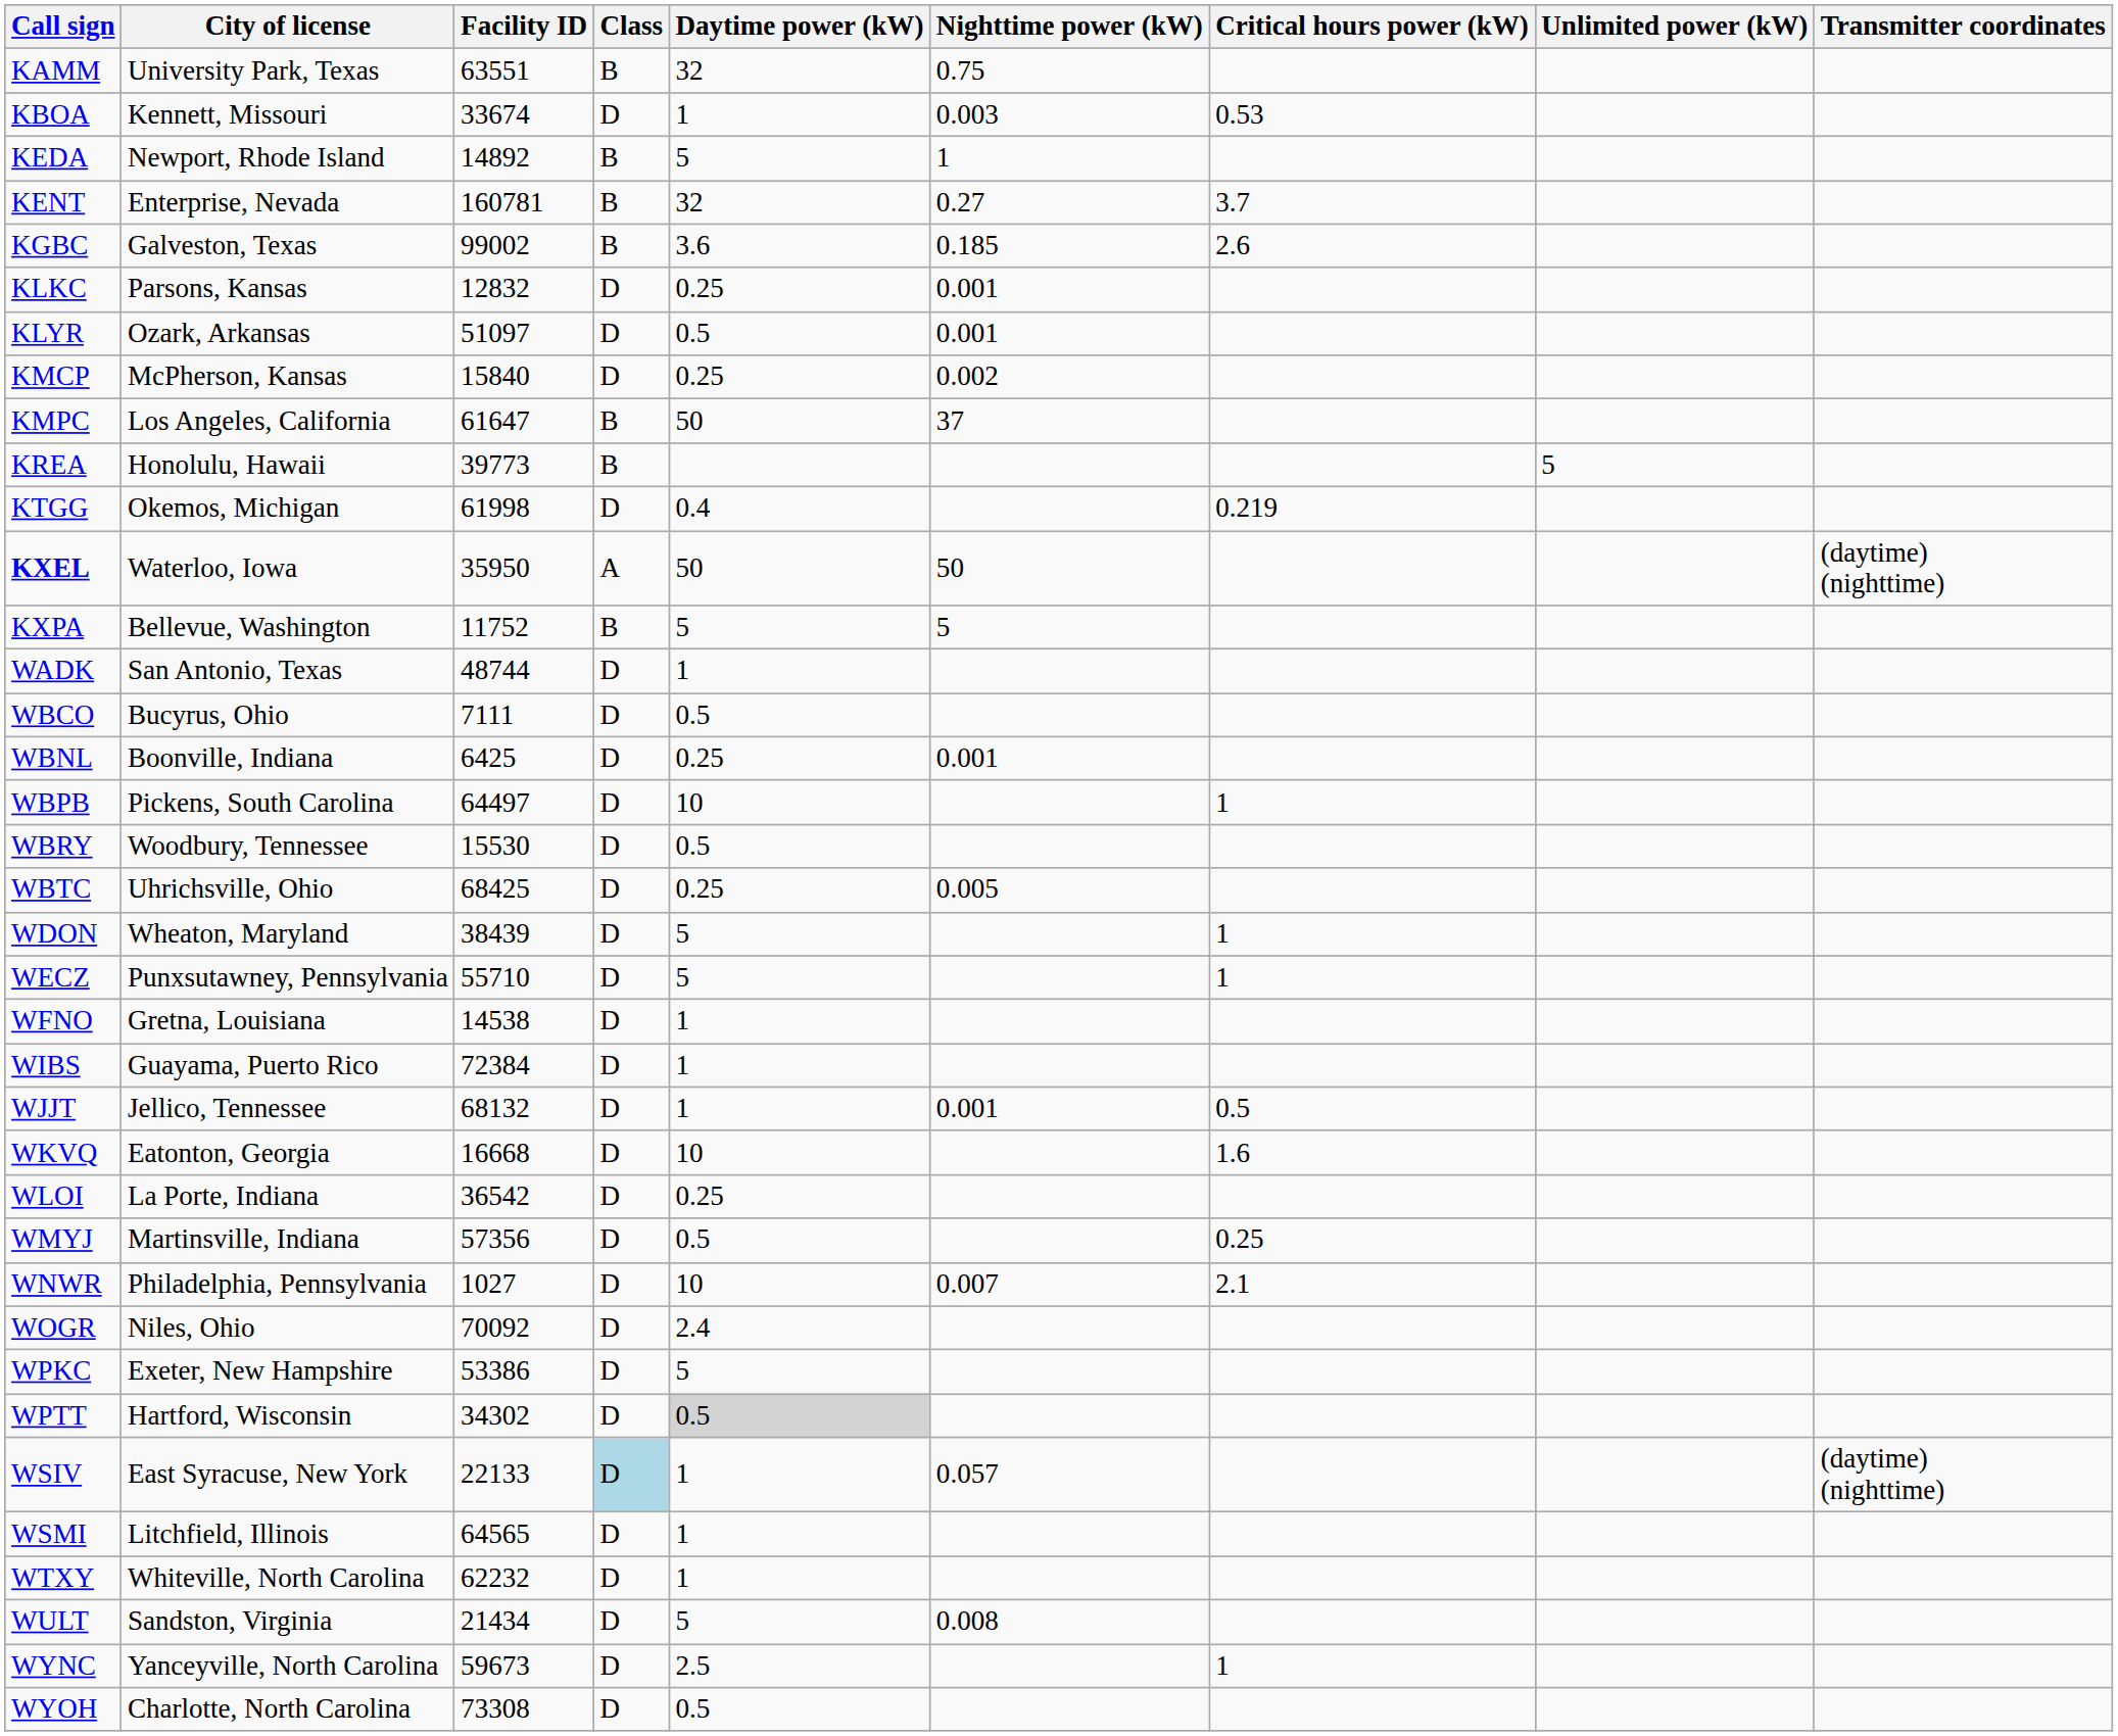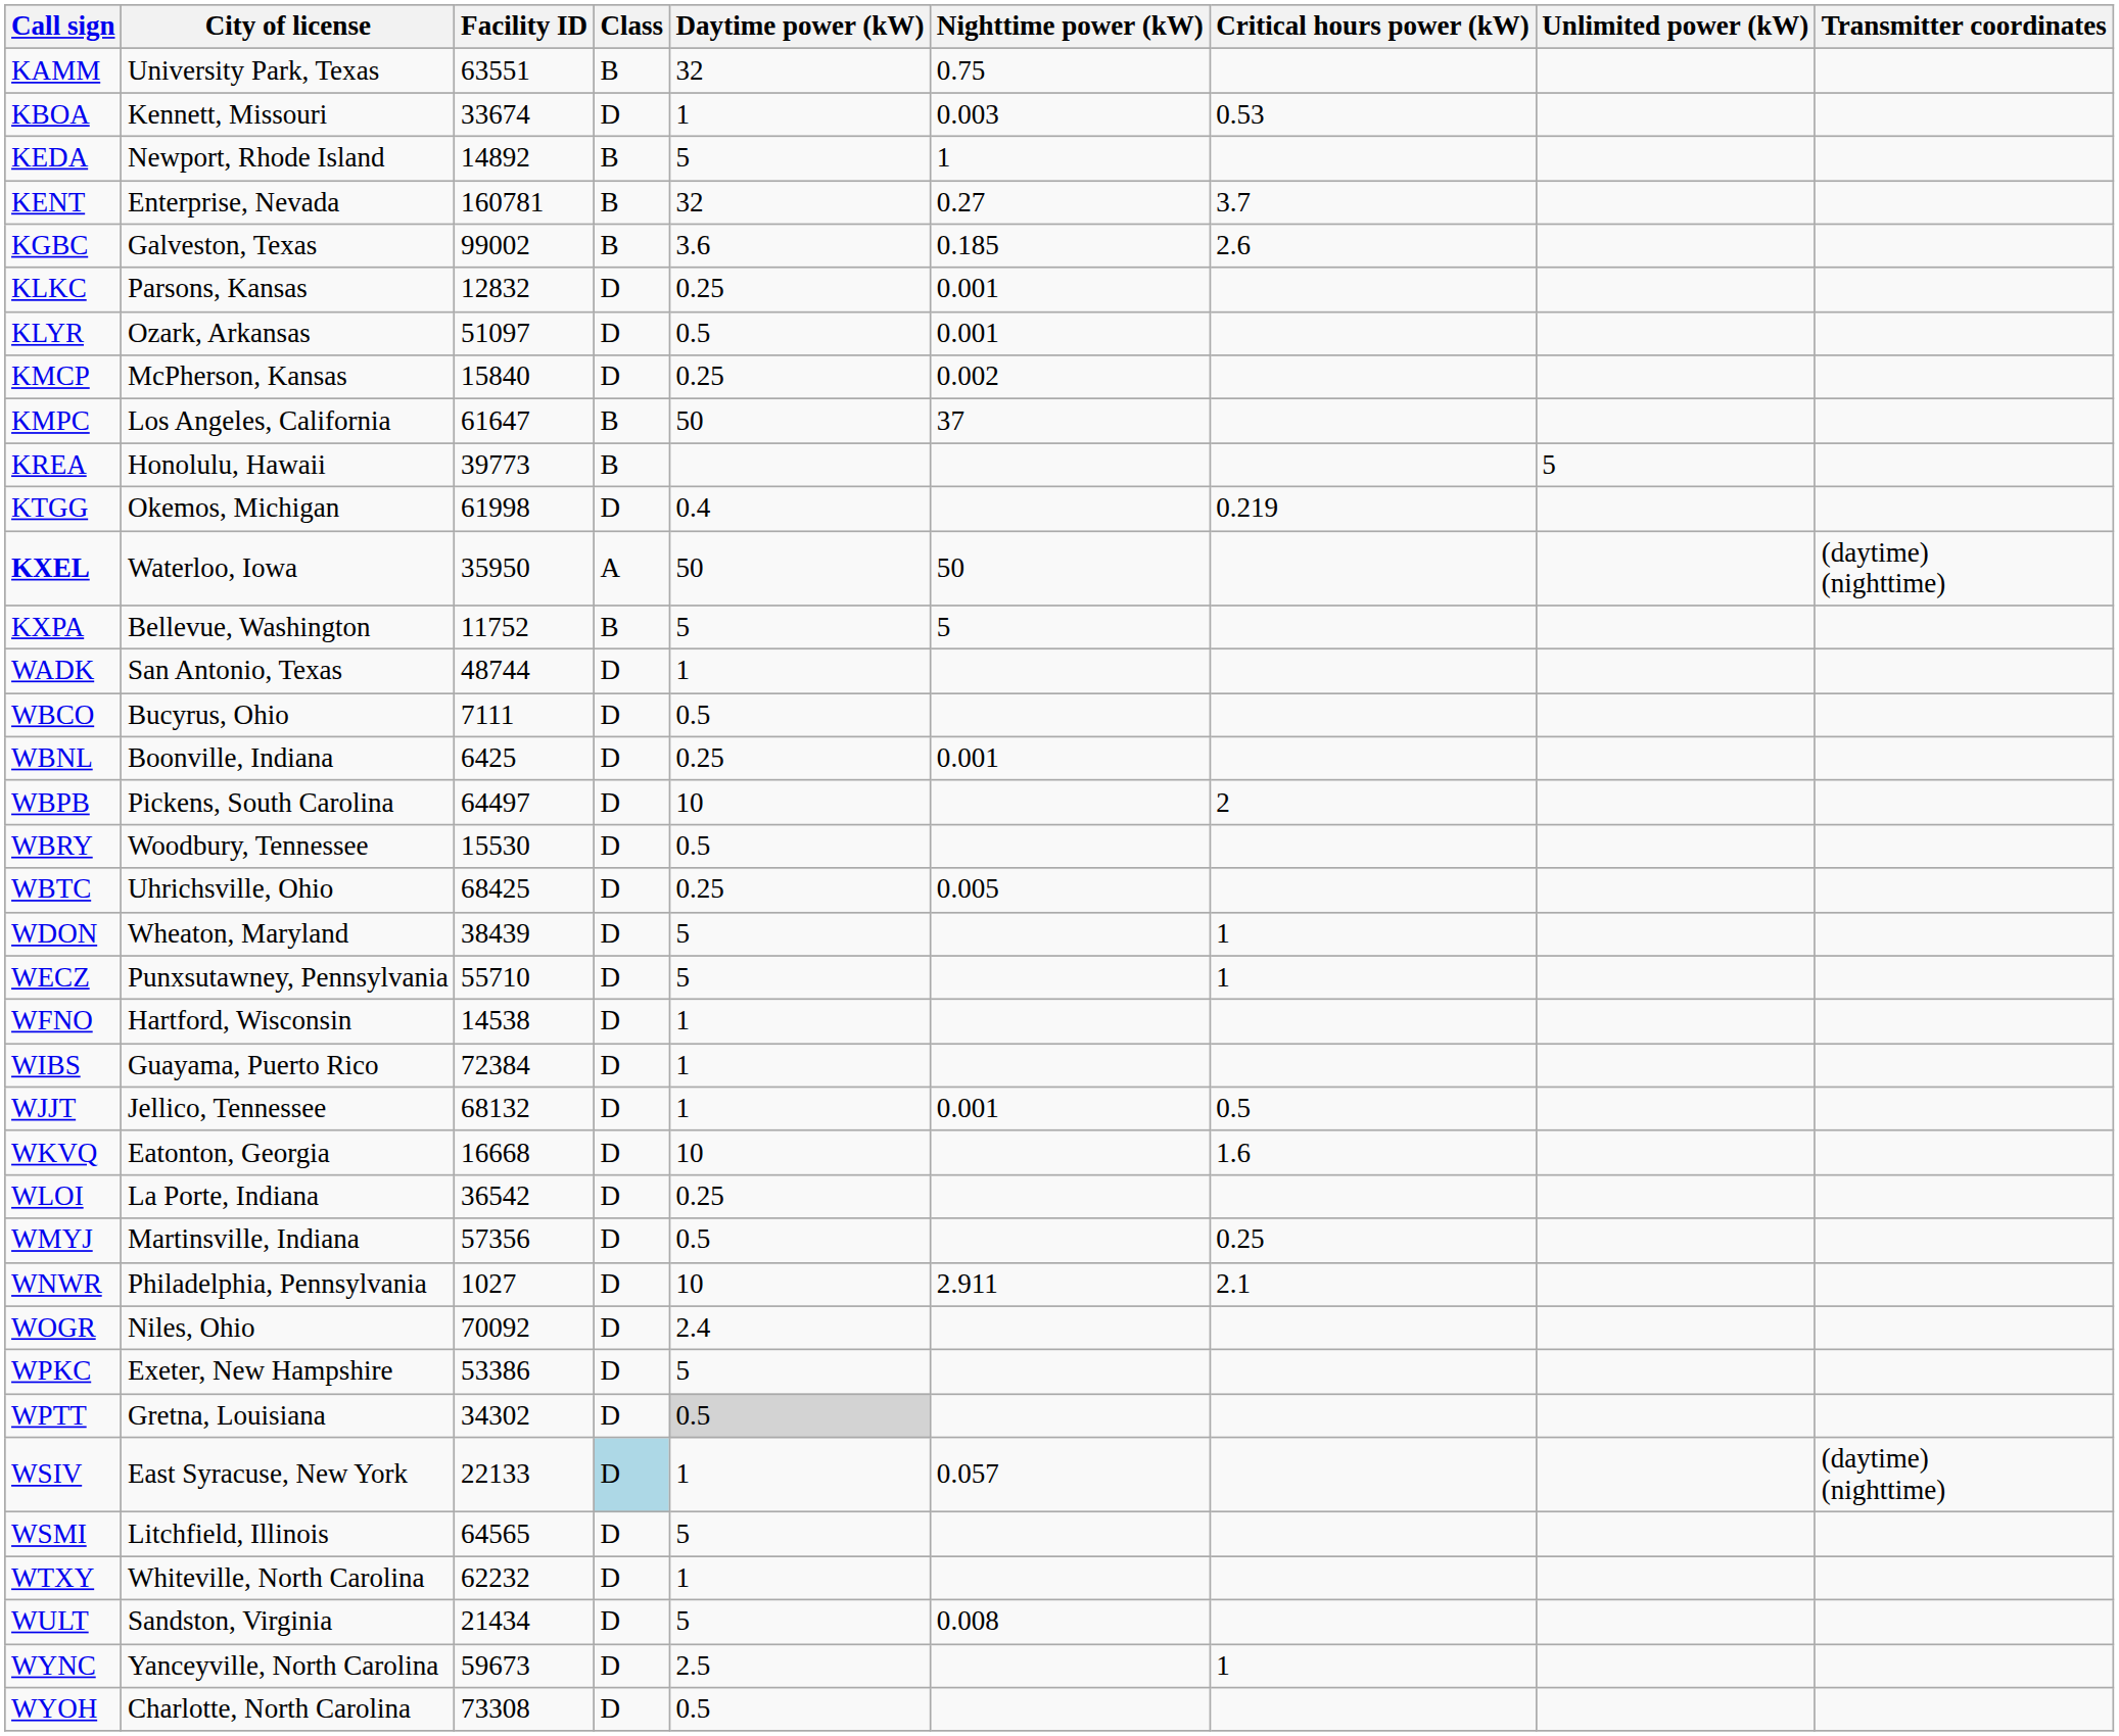WBPB | Critical hours power (kW): 1 -> 2
WFNO | City of license: Gretna, Louisiana -> Hartford, Wisconsin
WNWR | Nighttime power (kW): 0.007 -> 2.911
WPTT | City of license: Hartford, Wisconsin -> Gretna, Louisiana
WSMI | Daytime power (kW): 1 -> 5
